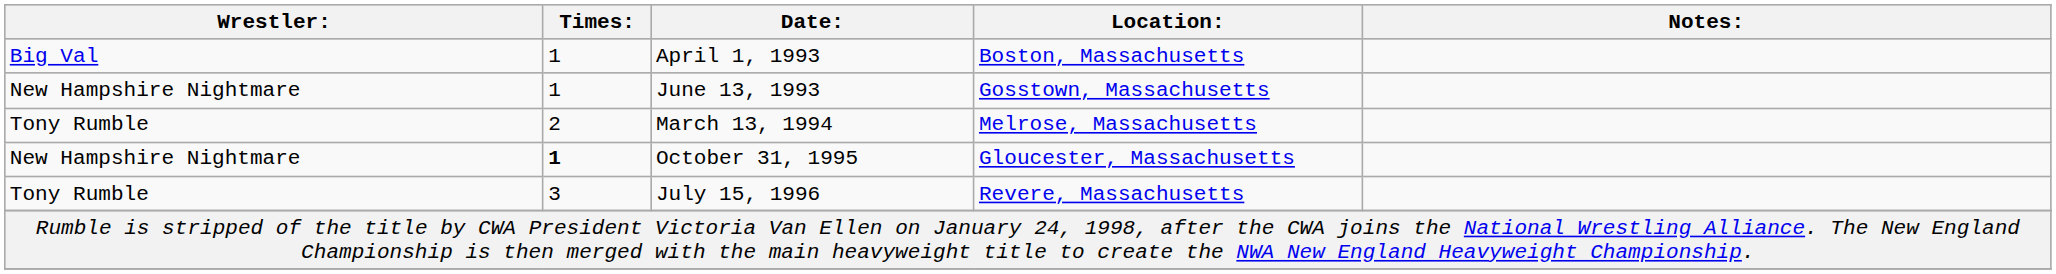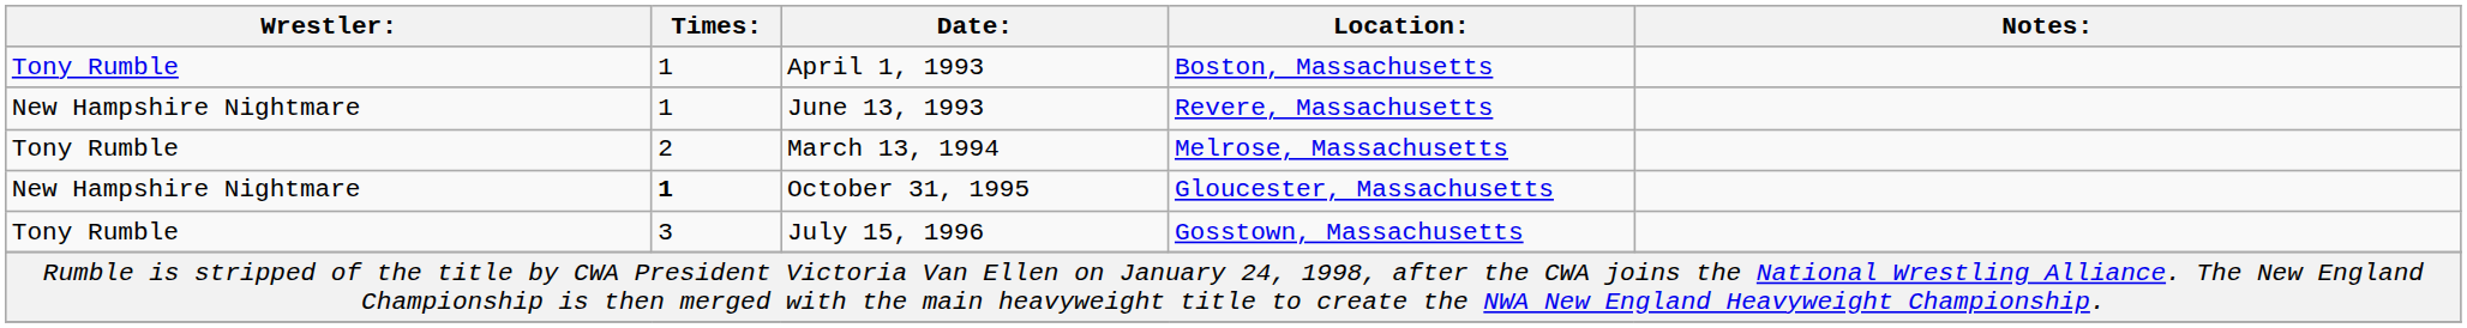April 1, 1993 | Wrestler:: Big Val -> Tony Rumble
June 13, 1993 | Location:: Gosstown, Massachusetts -> Revere, Massachusetts
July 15, 1996 | Location:: Revere, Massachusetts -> Gosstown, Massachusetts
